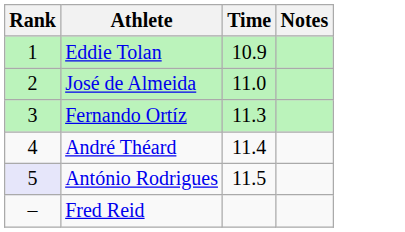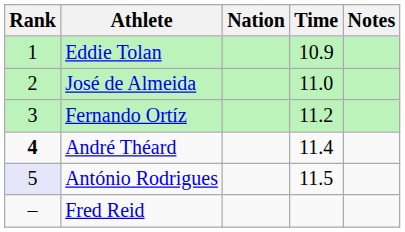+ column: Nation
Fernando Ortíz | Time: 11.3 -> 11.2
André Théard | Rank: normal -> bold
